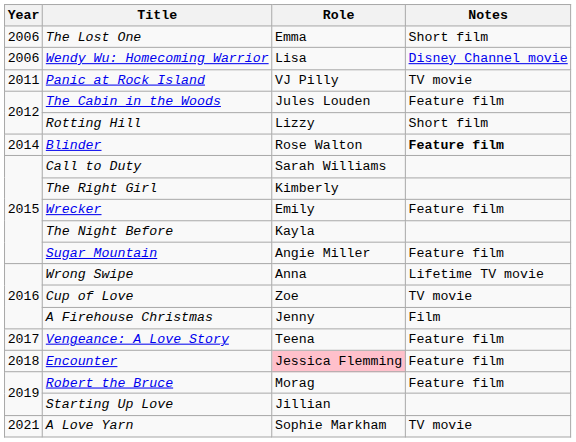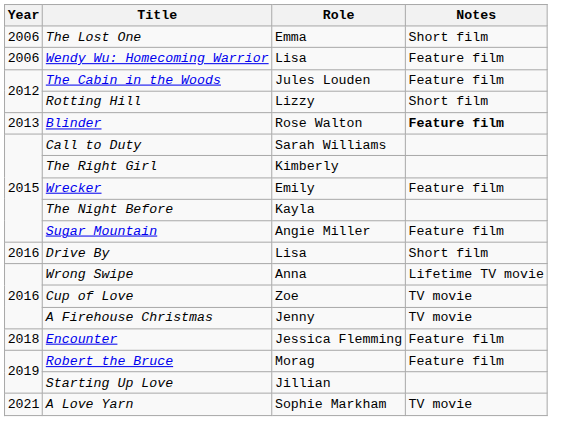Wendy Wu: Homecoming Warrior | Notes: Disney Channel movie -> Feature film
- row: 2011 | Panic at Rock Island | VJ Pilly | TV movie
Blinder | Year: 2014 -> 2013
+ row: 2016 | Drive By | Lisa | Short film
A Firehouse Christmas | Notes: Film -> TV movie
- row: 2017 | Vengeance: A Love Story | Teena | Feature film
Encounter | Role: pink background -> no background
